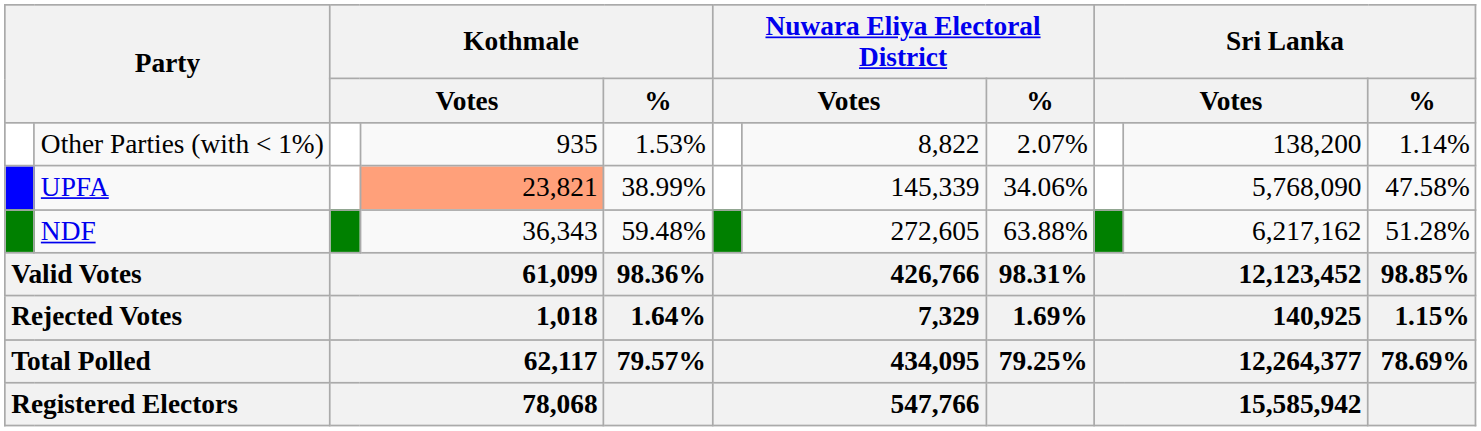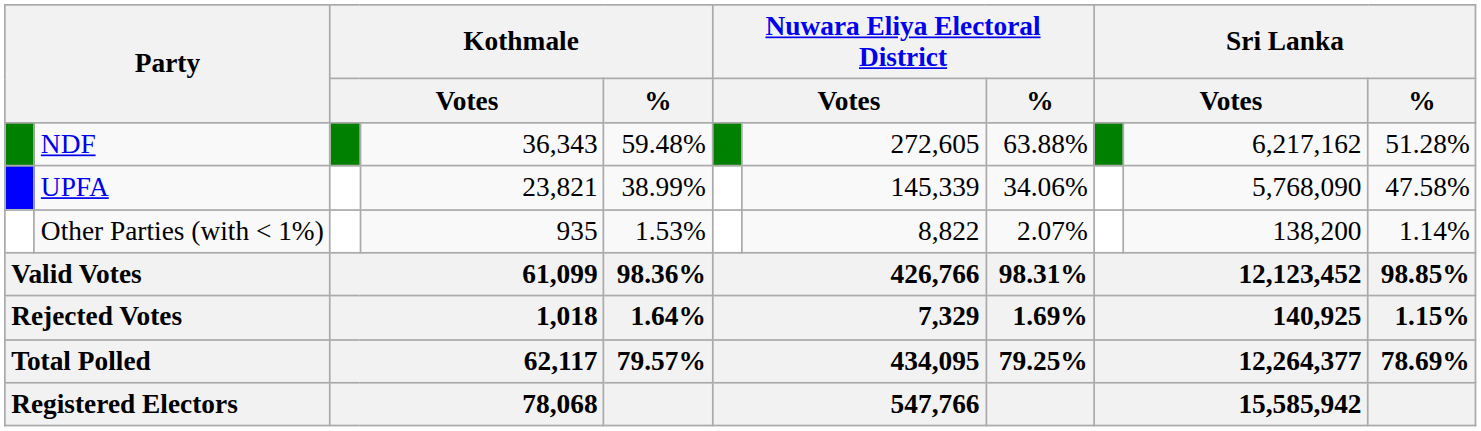rows swapped: NDF <-> Other Parties (with < 1%)
UPFA | column 4: lightsalmon background -> no background
